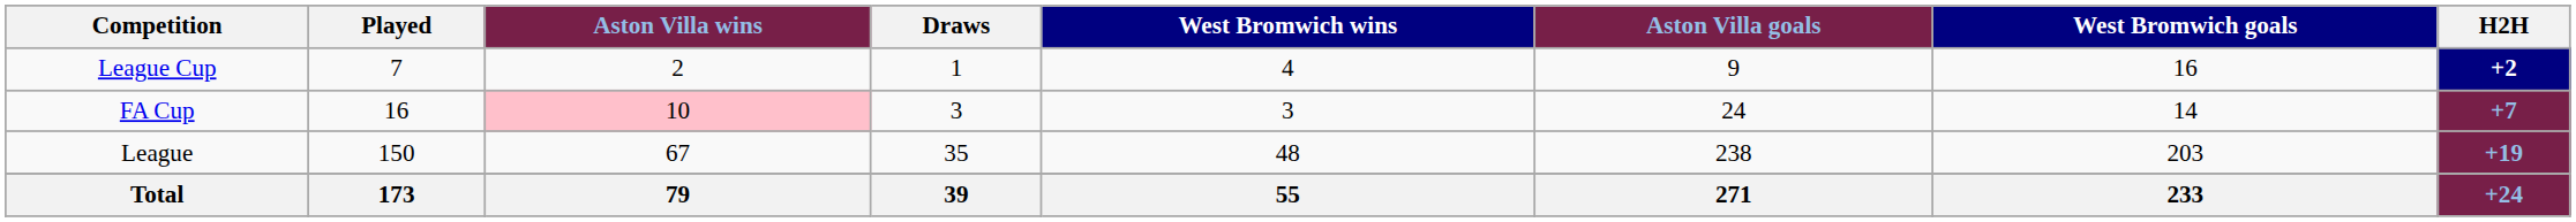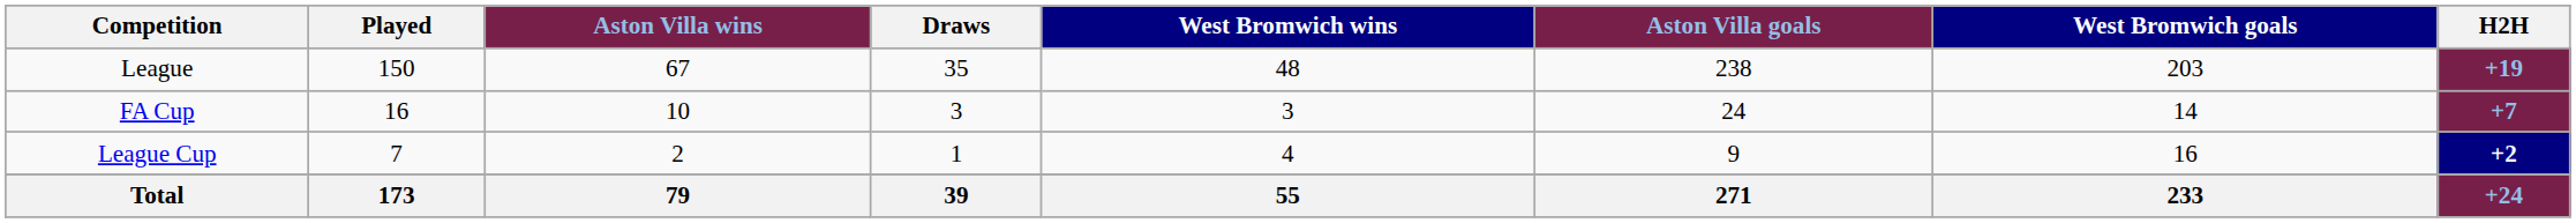rows swapped: League <-> League Cup
FA Cup | Aston Villa wins: pink background -> no background
